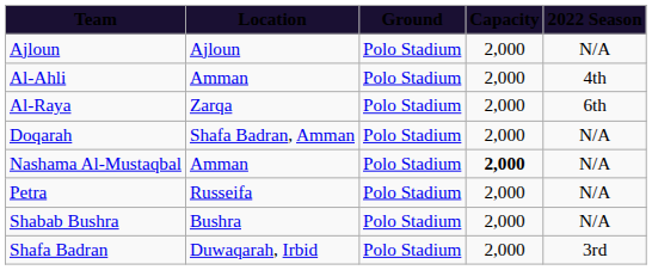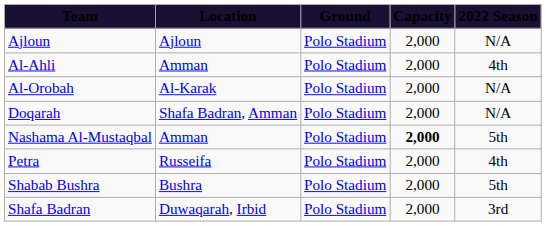+ row: Al-Orobah | Al-Karak | Polo Stadium | 2,000 | N/A
- row: Al-Raya | Zarqa | Polo Stadium | 2,000 | 6th
Nashama Al-Mustaqbal | 2022 Season: N/A -> 5th
Petra | 2022 Season: N/A -> 4th
Shabab Bushra | 2022 Season: N/A -> 5th
